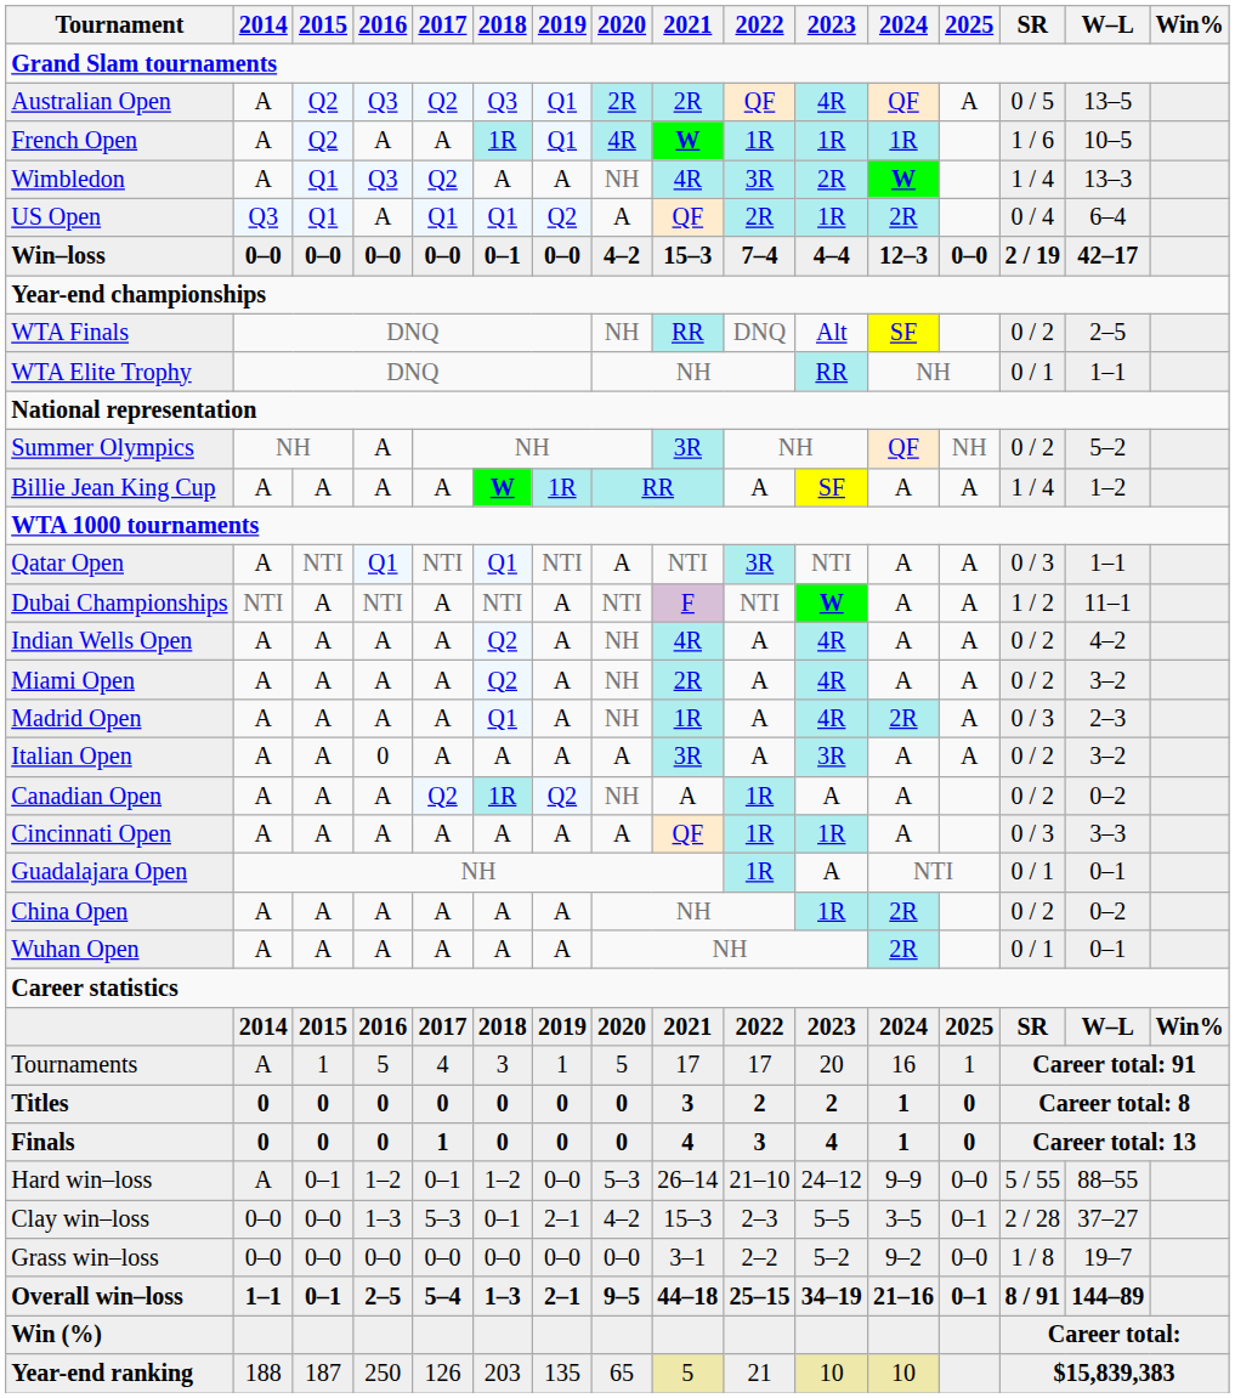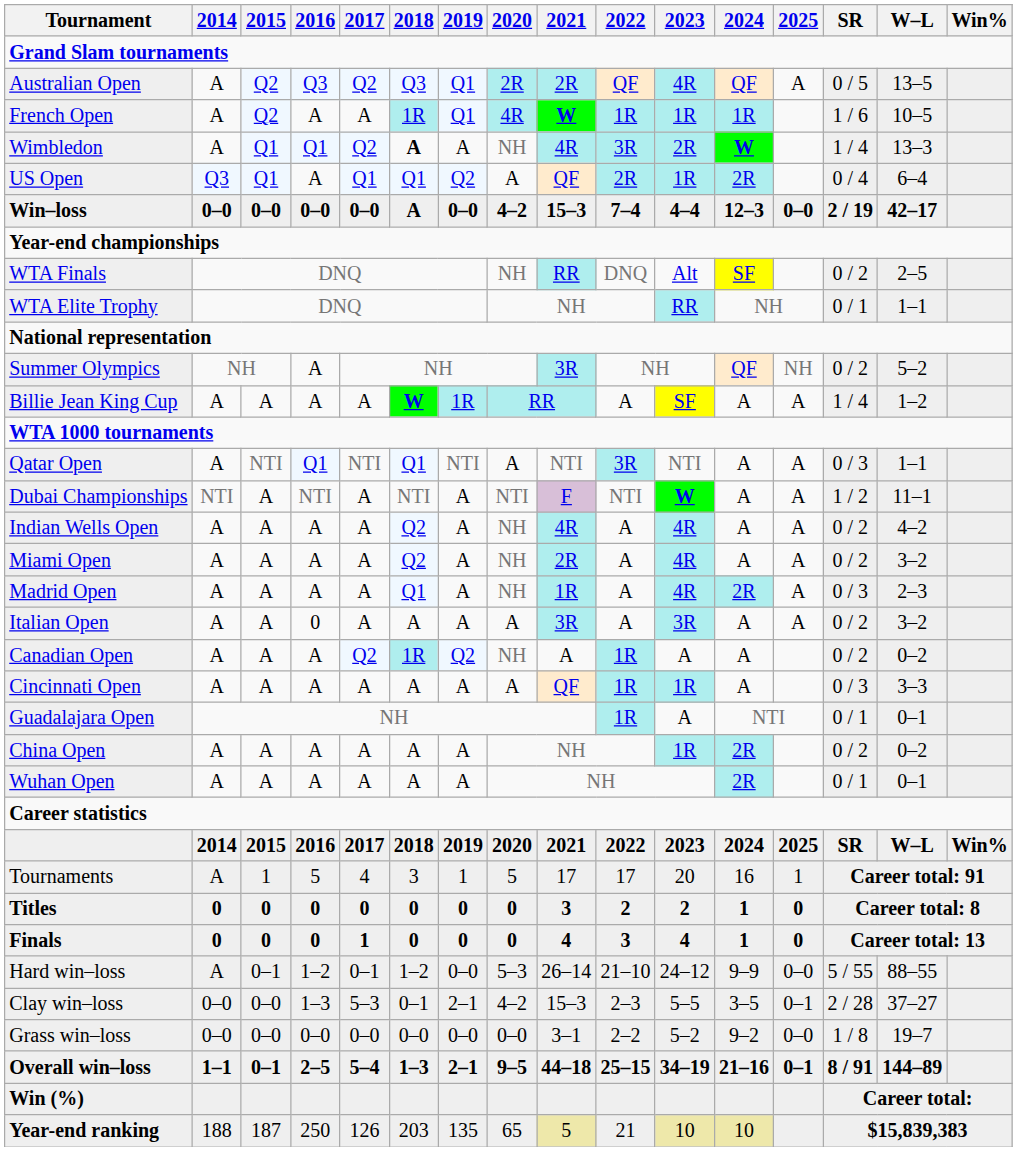Wimbledon | 2016: Q3 -> Q1
Wimbledon | 2018: normal -> bold
Win–loss | 2018: 0–1 -> A
